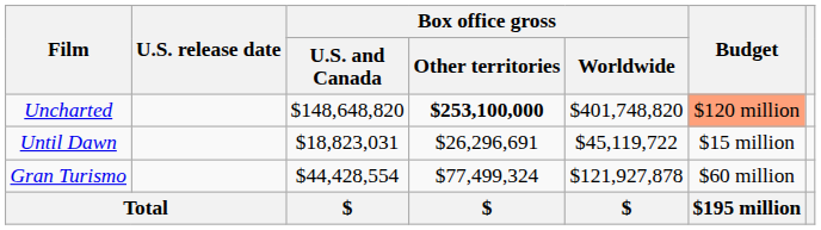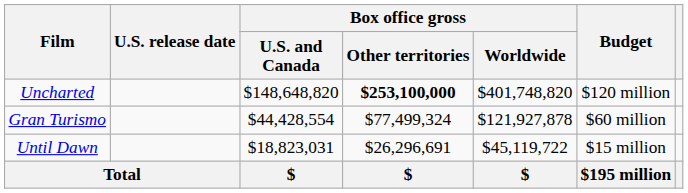Uncharted | Budget: lightsalmon background -> no background
rows swapped: Gran Turismo <-> Until Dawn
